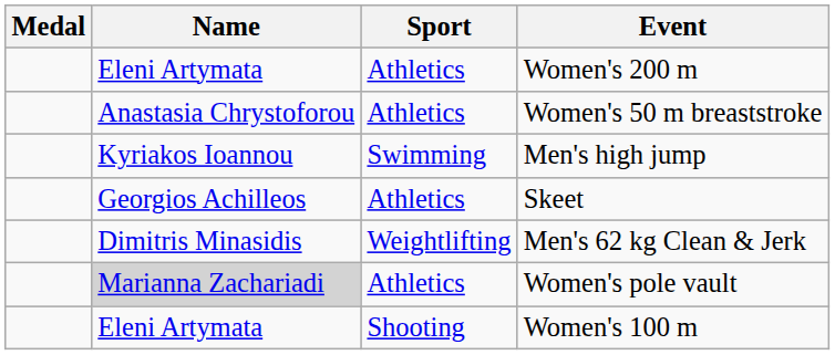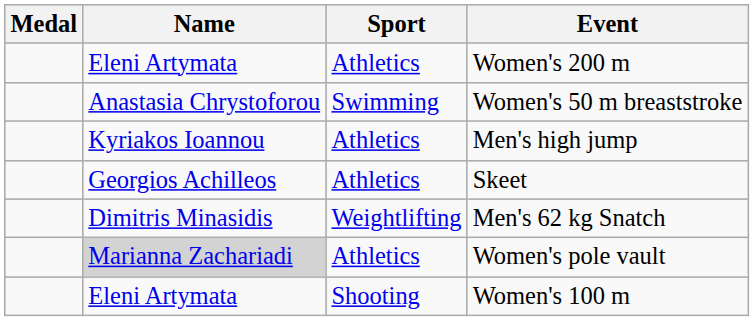Women's 50 m breaststroke | Sport: Athletics -> Swimming
Men's high jump | Sport: Swimming -> Athletics
+ row: Dimitris Minasidis | Weightlifting | Men's 62 kg Snatch
- row: Dimitris Minasidis | Weightlifting | Men's 62 kg Clean & Jerk
